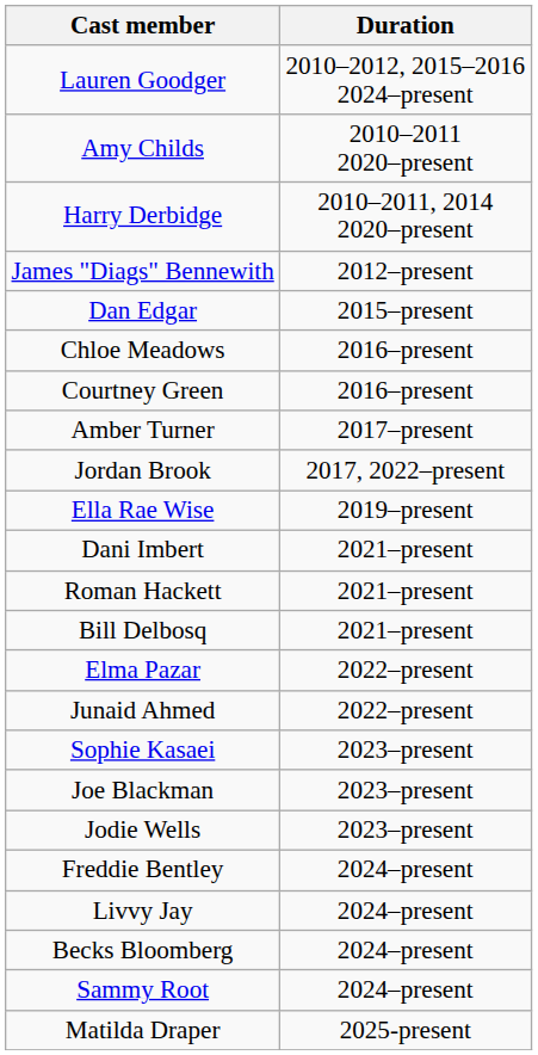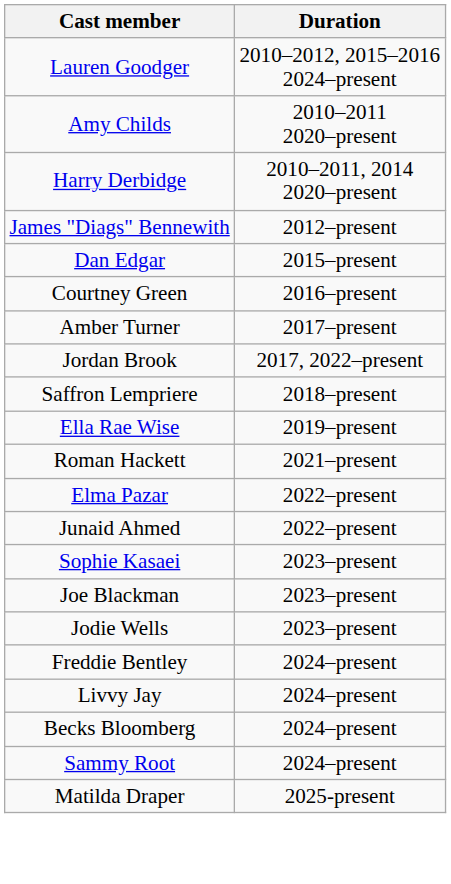- row: Chloe Meadows | 2016–present
+ row: Saffron Lempriere | 2018–present
- row: Dani Imbert | 2021–present
- row: Bill Delbosq | 2021–present
